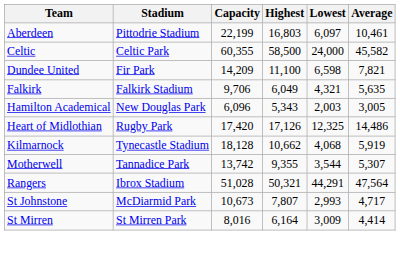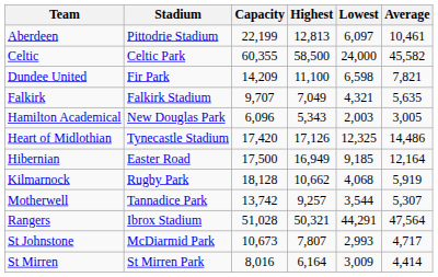Aberdeen | Highest: 16,803 -> 12,813
Falkirk | Capacity: 9,706 -> 9,707
Falkirk | Highest: 6,049 -> 7,049
Heart of Midlothian | Stadium: Rugby Park -> Tynecastle Stadium
+ row: Hibernian | Easter Road | 17,500 | 16,949 | 9,185 | 12,164
Kilmarnock | Stadium: Tynecastle Stadium -> Rugby Park
Motherwell | Highest: 9,355 -> 9,257
